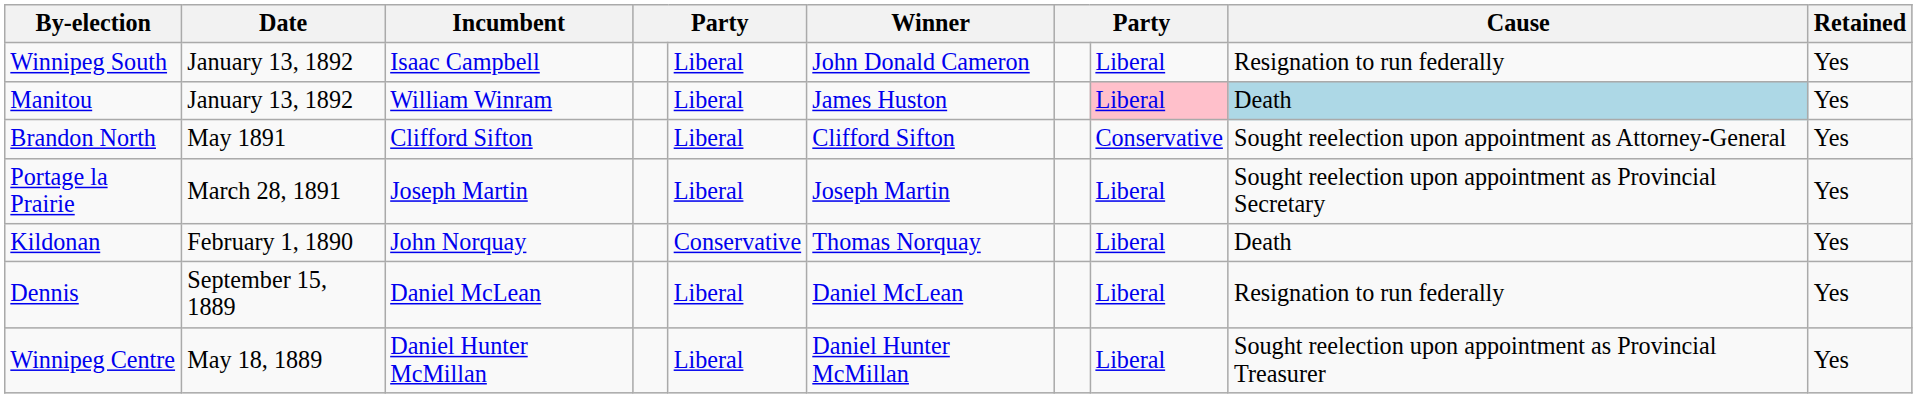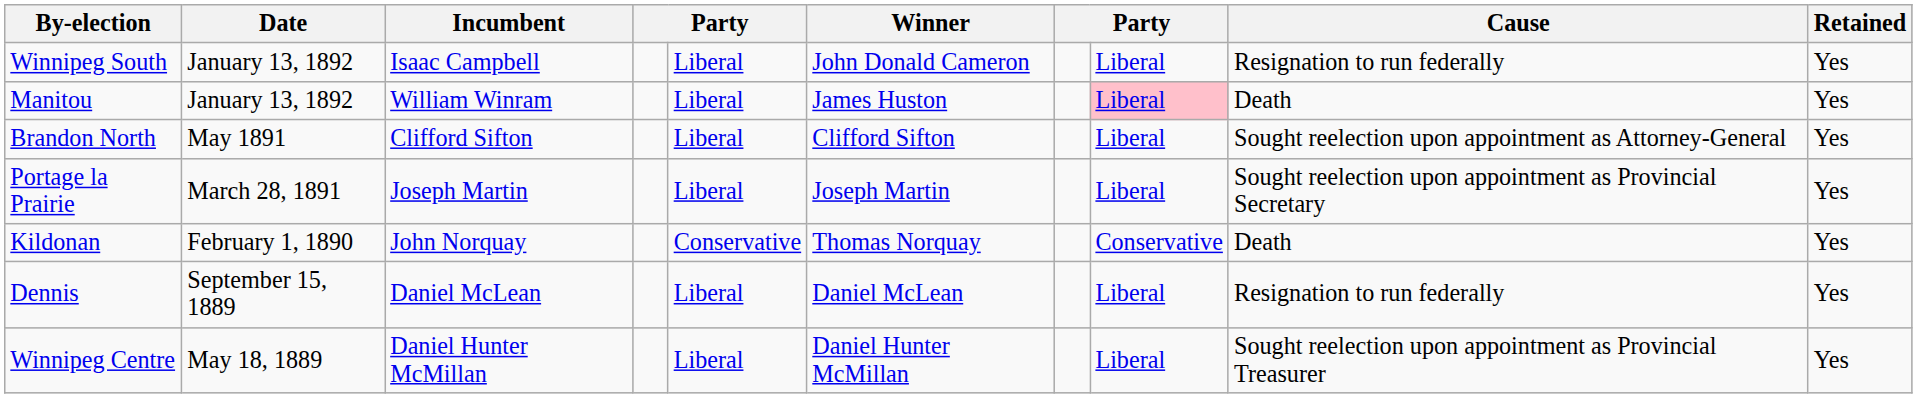Manitou | Cause: lightblue background -> no background
Brandon North | column 8: Conservative -> Liberal
Kildonan | column 8: Liberal -> Conservative
